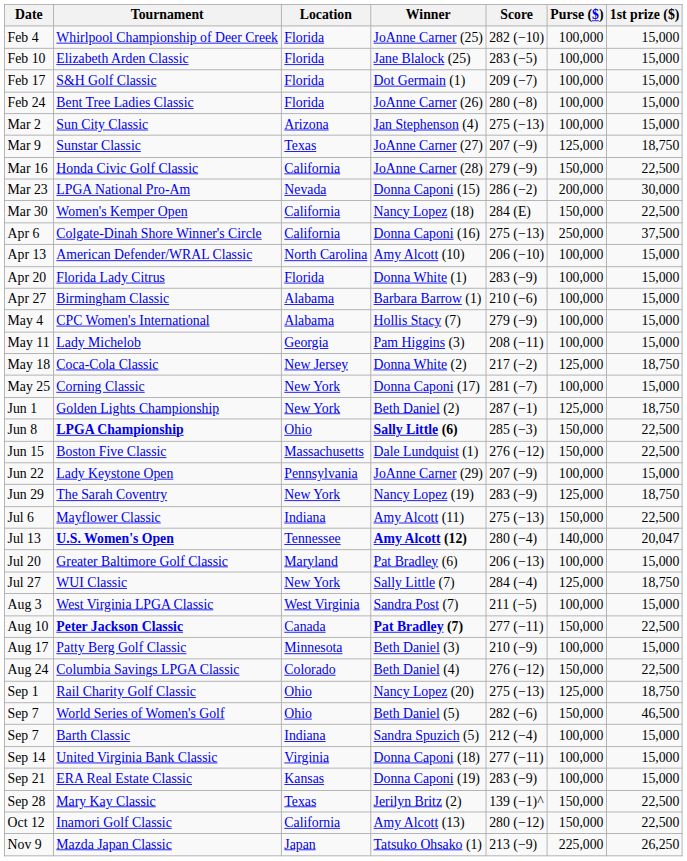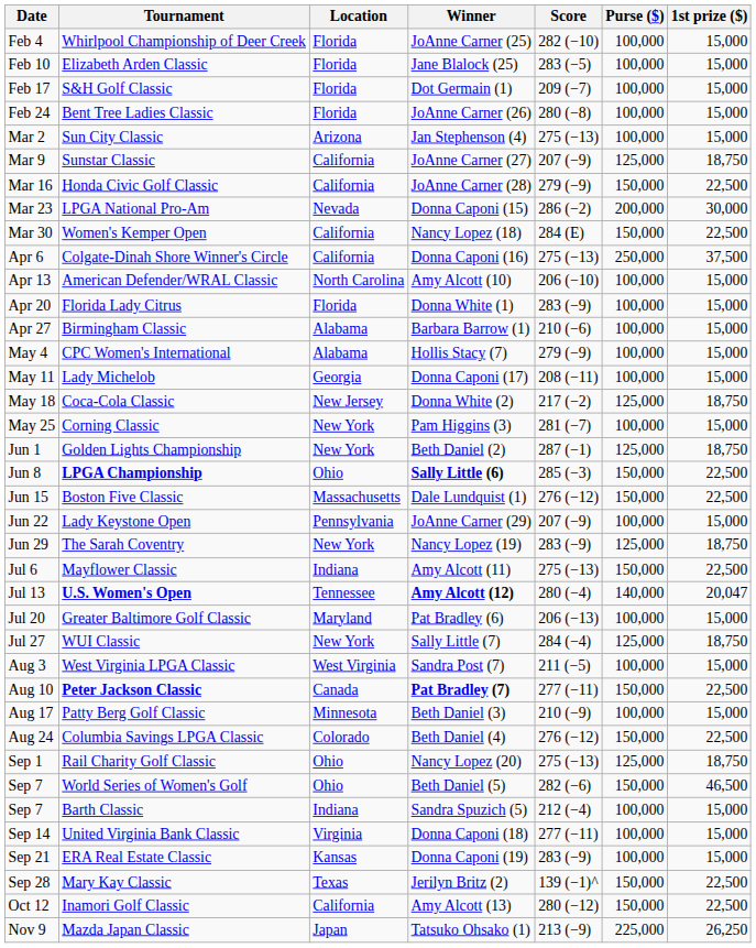Sunstar Classic | Location: Texas -> California
Lady Michelob | Winner: Pam Higgins (3) -> Donna Caponi (17)
Corning Classic | Winner: Donna Caponi (17) -> Pam Higgins (3)
